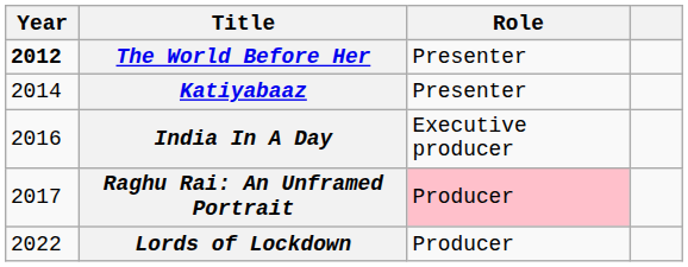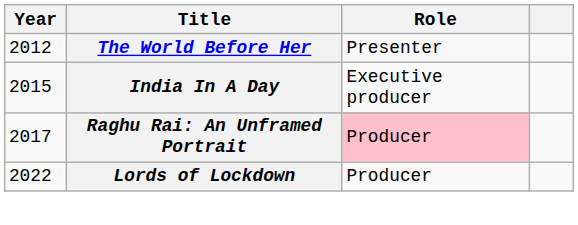The World Before Her | Year: bold -> normal
- row: 2014 | Katiyabaaz | Presenter
India In A Day | Year: 2016 -> 2015
